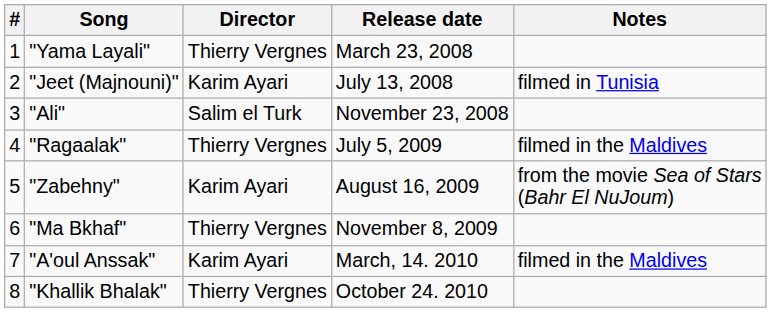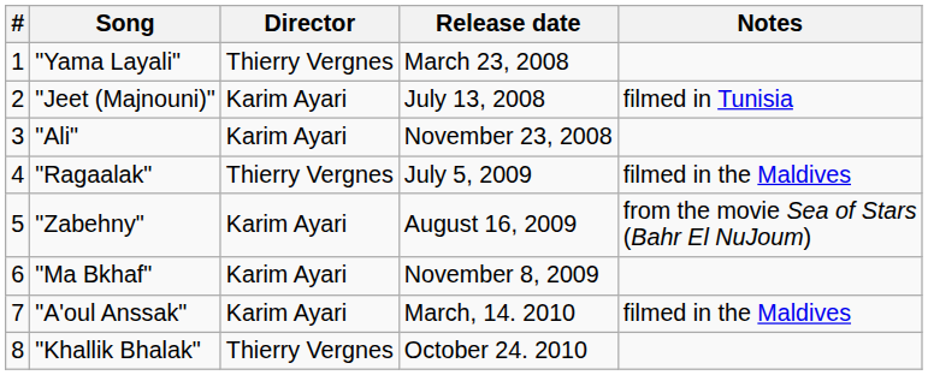"Ali" | Director: Salim el Turk -> Karim Ayari
"Ma Bkhaf" | Director: Thierry Vergnes -> Karim Ayari
